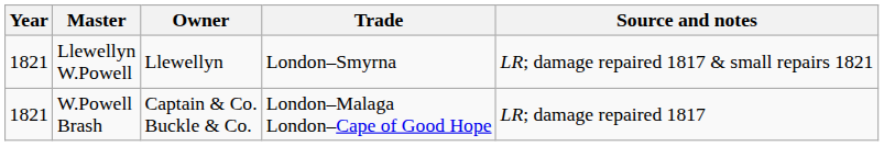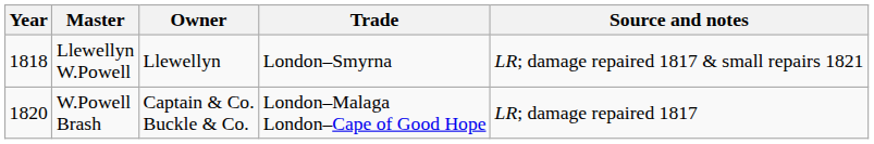Llewellyn W.Powell | Year: 1821 -> 1818
W.Powell Brash | Year: 1821 -> 1820
